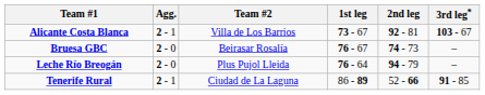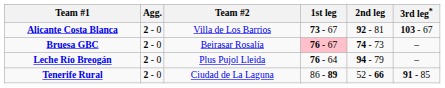Alicante Costa Blanca | Agg.: 2 - 1 -> 2 - 0
Bruesa GBC | 1st leg: no background -> pink background
Tenerife Rural | Agg.: 2 - 1 -> 2 - 0
